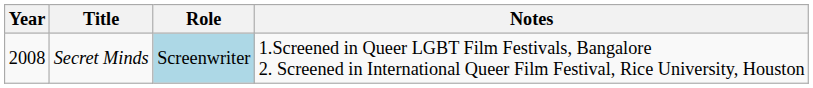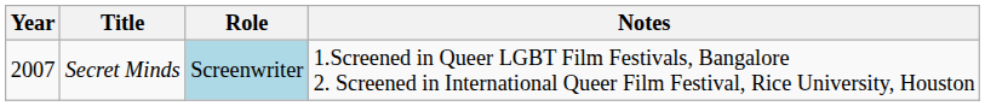Secret Minds | Year: 2008 -> 2007
